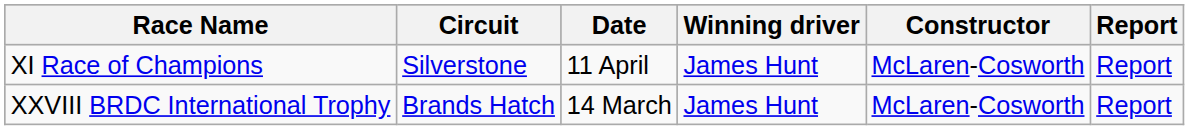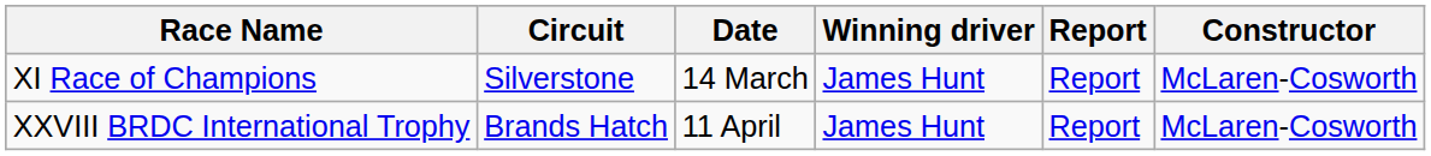columns swapped: Constructor <-> Report
XI Race of Champions | Date: 11 April -> 14 March
XXVIII BRDC International Trophy | Date: 14 March -> 11 April
